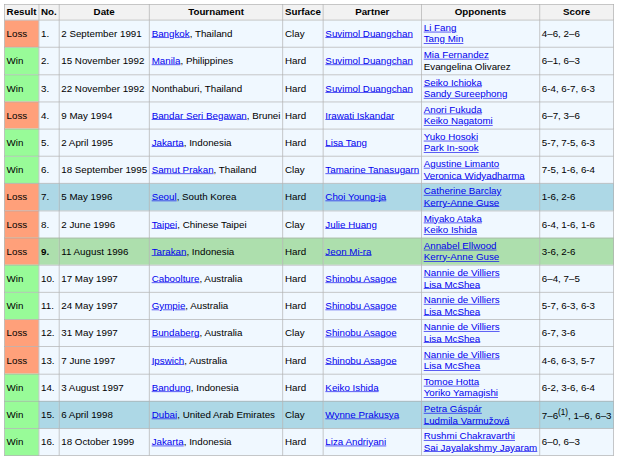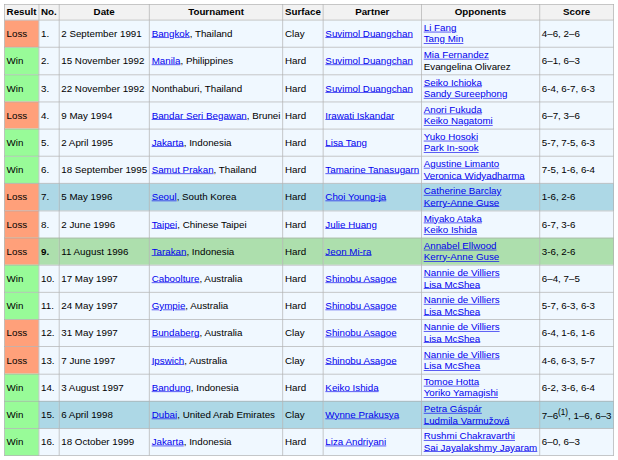18 September 1995 | Surface: Clay -> Hard
2 June 1996 | Surface: Clay -> Hard
2 June 1996 | Score: 6-4, 1-6, 1-6 -> 6-7, 3-6
31 May 1997 | Score: 6-7, 3-6 -> 6-4, 1-6, 1-6
7 June 1997 | Surface: Hard -> Clay
